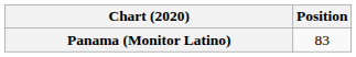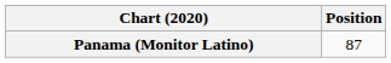Panama (Monitor Latino) | Position: 83 -> 87
